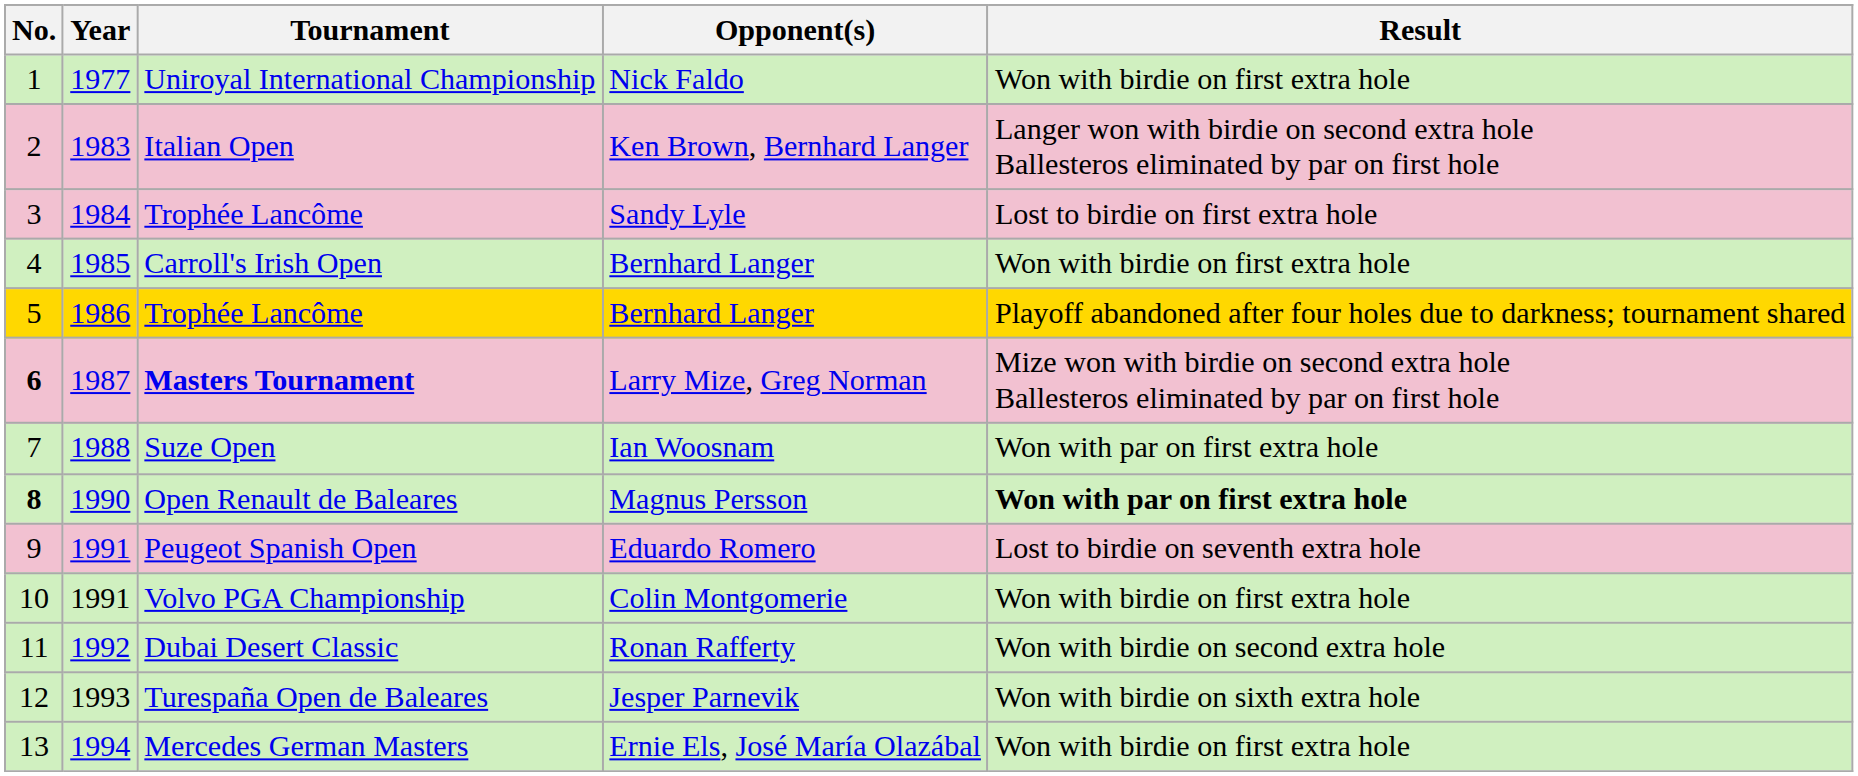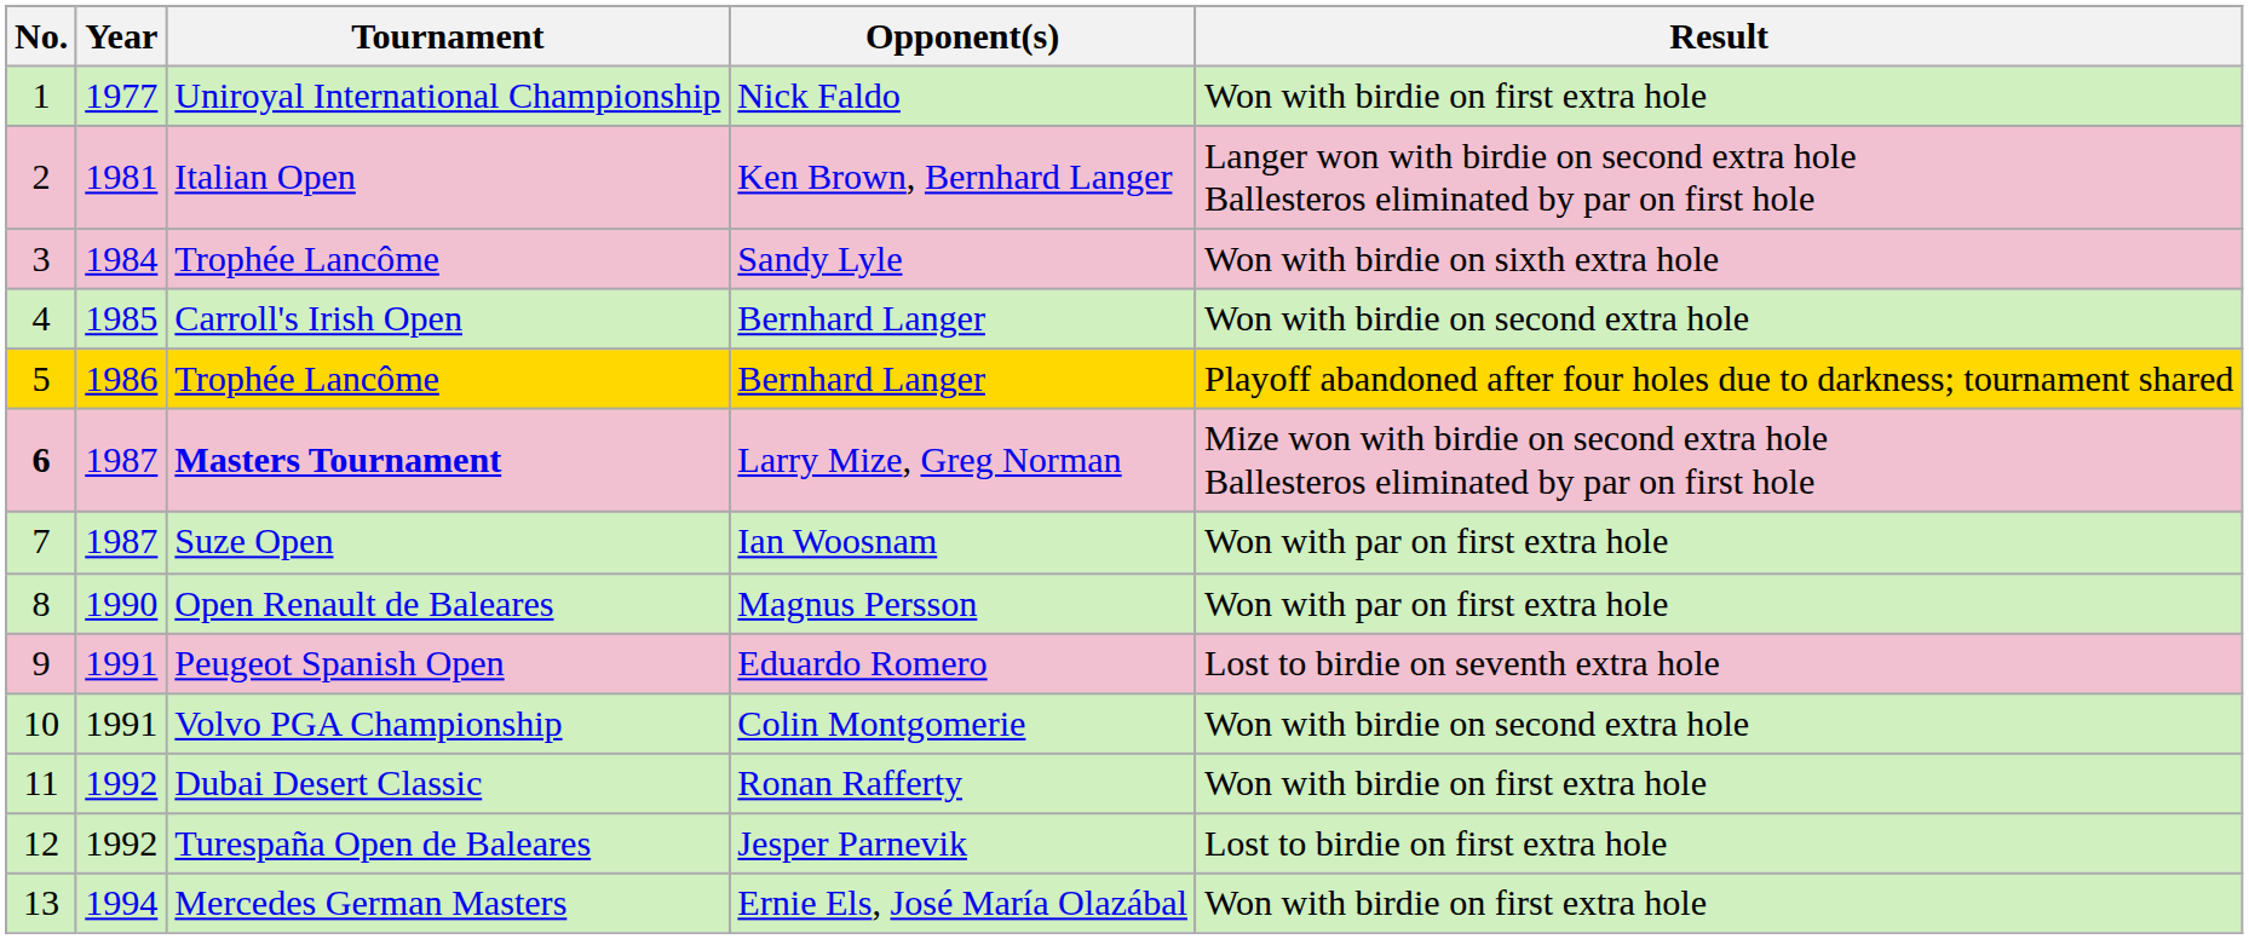Italian Open | Year: 1983 -> 1981
Trophée Lancôme / Sandy Lyle | Result: Lost to birdie on first extra hole -> Won with birdie on sixth extra hole
Carroll's Irish Open | Result: Won with birdie on first extra hole -> Won with birdie on second extra hole
Suze Open | Year: 1988 -> 1987
Open Renault de Baleares | No.: bold -> normal
Open Renault de Baleares | Result: bold -> normal
Volvo PGA Championship | Result: Won with birdie on first extra hole -> Won with birdie on second extra hole
Dubai Desert Classic | Result: Won with birdie on second extra hole -> Won with birdie on first extra hole
Turespaña Open de Baleares | Year: 1993 -> 1992
Turespaña Open de Baleares | Result: Won with birdie on sixth extra hole -> Lost to birdie on first extra hole
